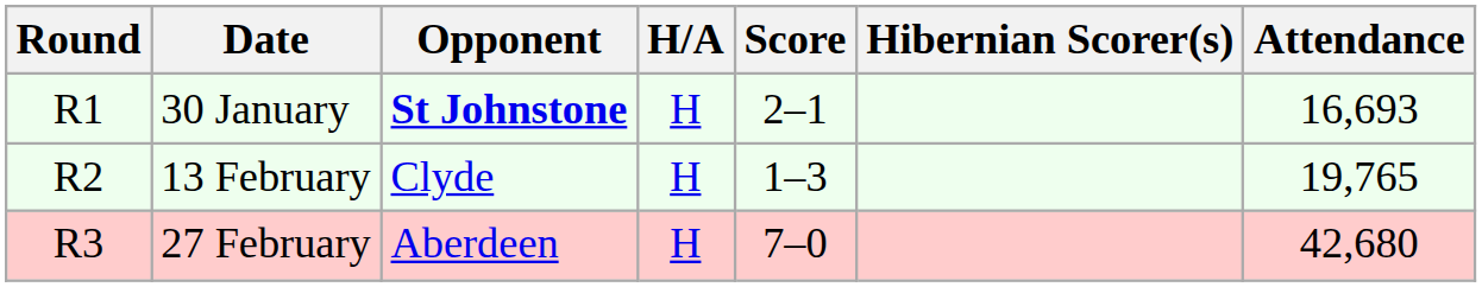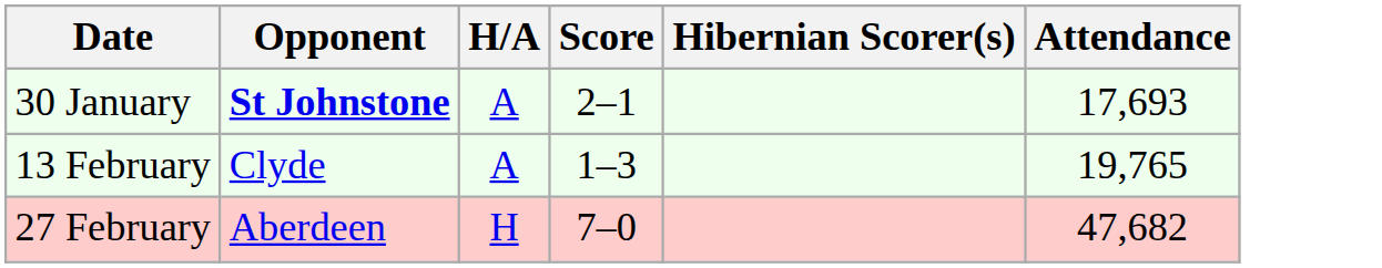- column: Round | R1 | R2 | R3
30 January | H/A: H -> A
30 January | Attendance: 16,693 -> 17,693
13 February | H/A: H -> A
27 February | Attendance: 42,680 -> 47,682
